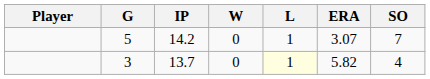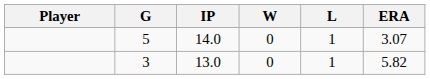- column: SO | 7 | 4
5 | IP: 14.2 -> 14.0
3 | IP: 13.7 -> 13.0
3 | L: lightyellow background -> no background
